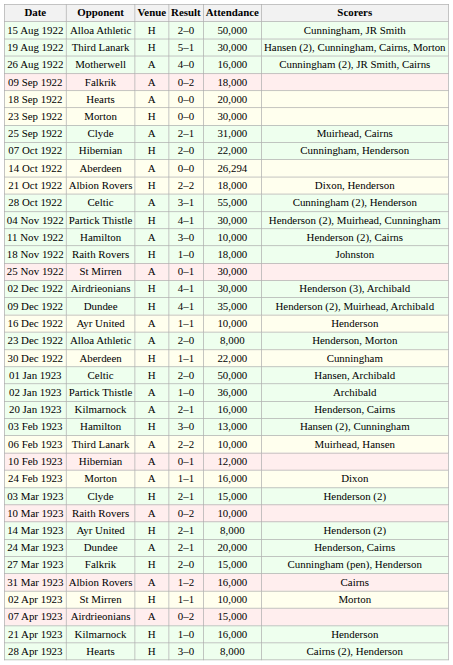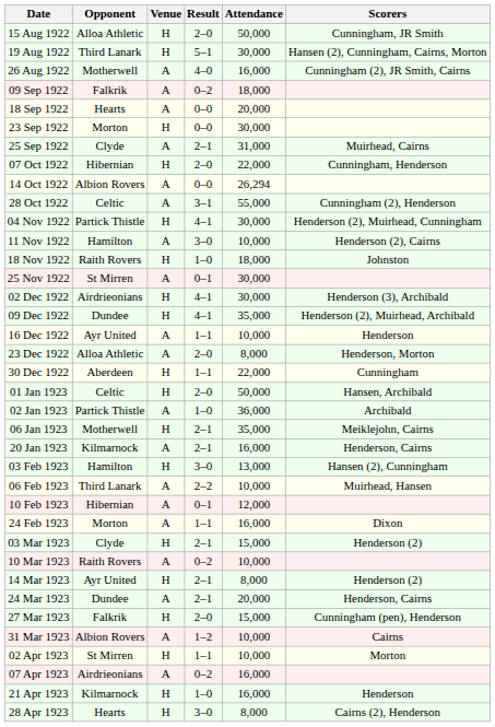14 Oct 1922 | Opponent: Aberdeen -> Albion Rovers
- row: 21 Oct 1922 | Albion Rovers | H | 2–2 | 18,000 | Dixon, Henderson
+ row: 06 Jan 1923 | Motherwell | H | 2–1 | 35,000 | Meiklejohn, Cairns
31 Mar 1923 | Attendance: 16,000 -> 10,000
07 Apr 1923 | Attendance: 15,000 -> 16,000
